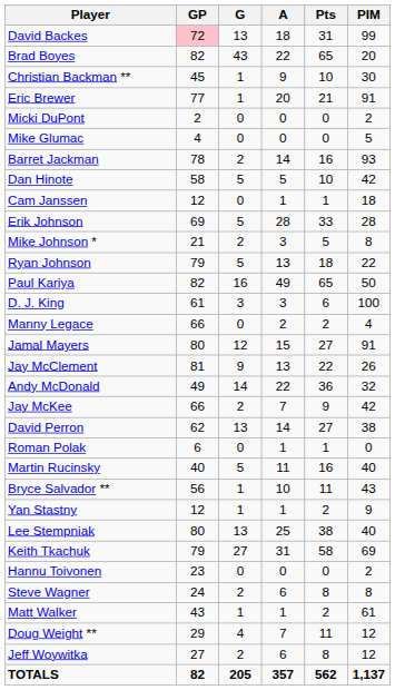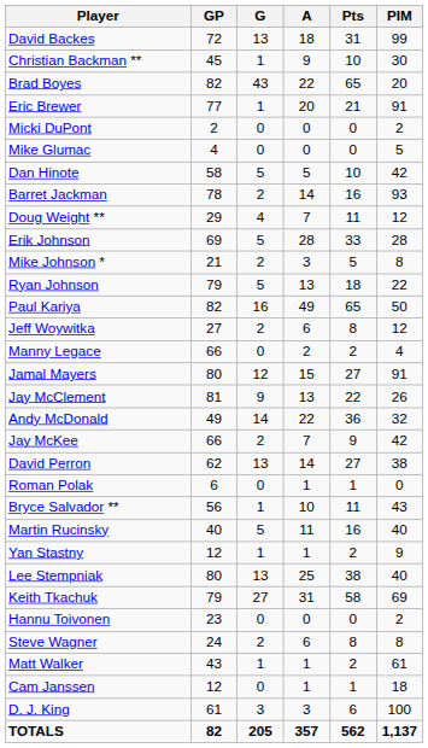David Backes | GP: pink background -> no background
rows swapped: Christian Backman ** <-> Brad Boyes
rows swapped: Dan Hinote <-> Barret Jackman
rows swapped: Cam Janssen <-> Doug Weight **
rows swapped: D. J. King <-> Jeff Woywitka
rows swapped: Martin Rucinsky <-> Bryce Salvador **
